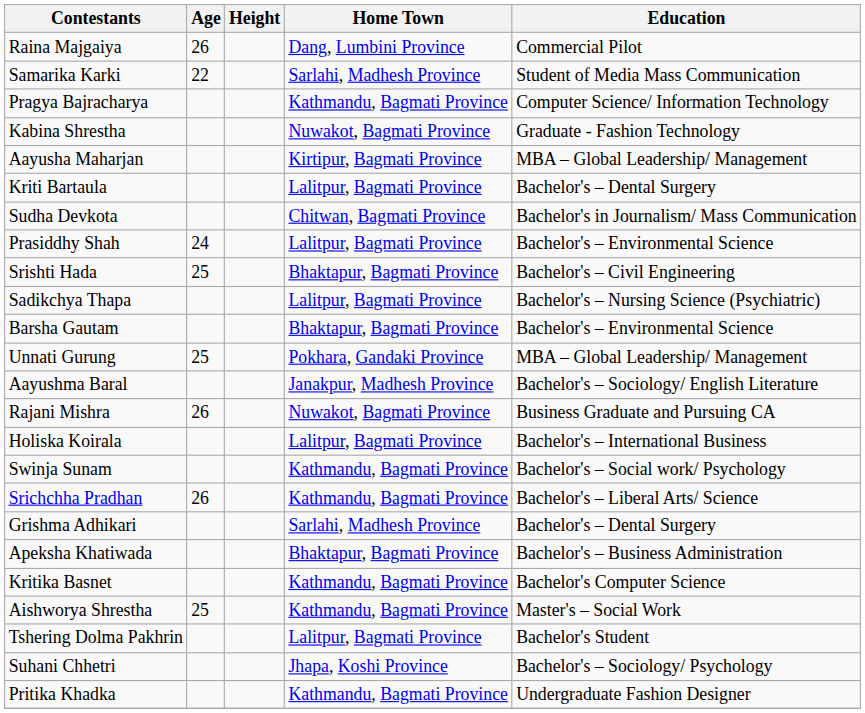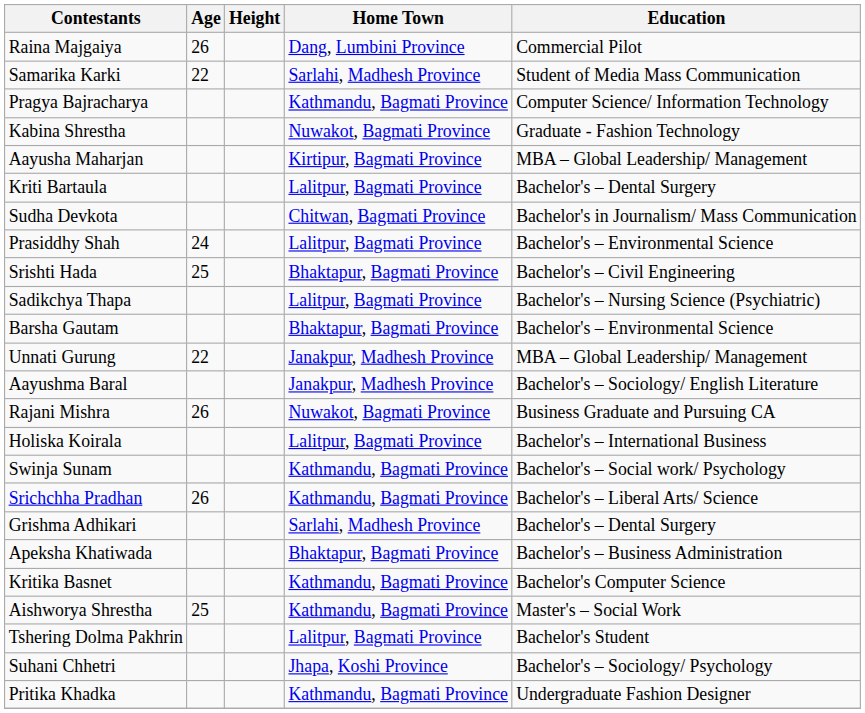Unnati Gurung | Age: 25 -> 22
Unnati Gurung | Home Town: Pokhara, Gandaki Province -> Janakpur, Madhesh Province
